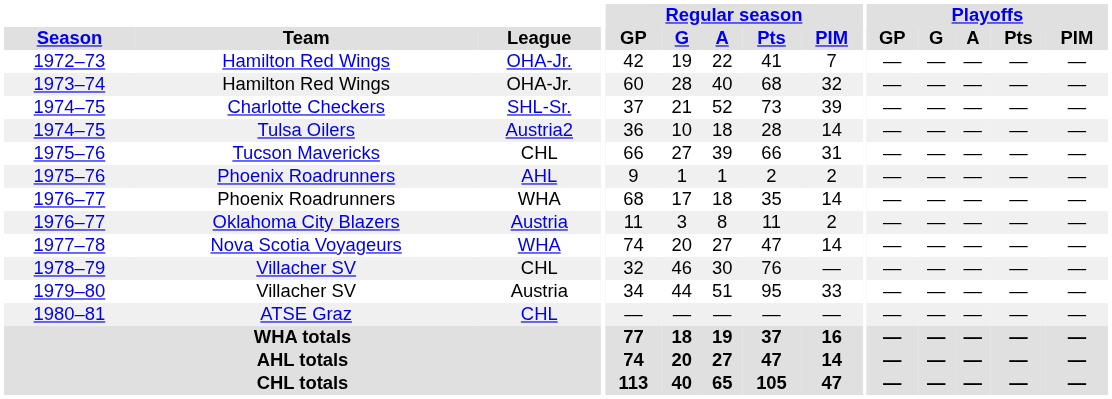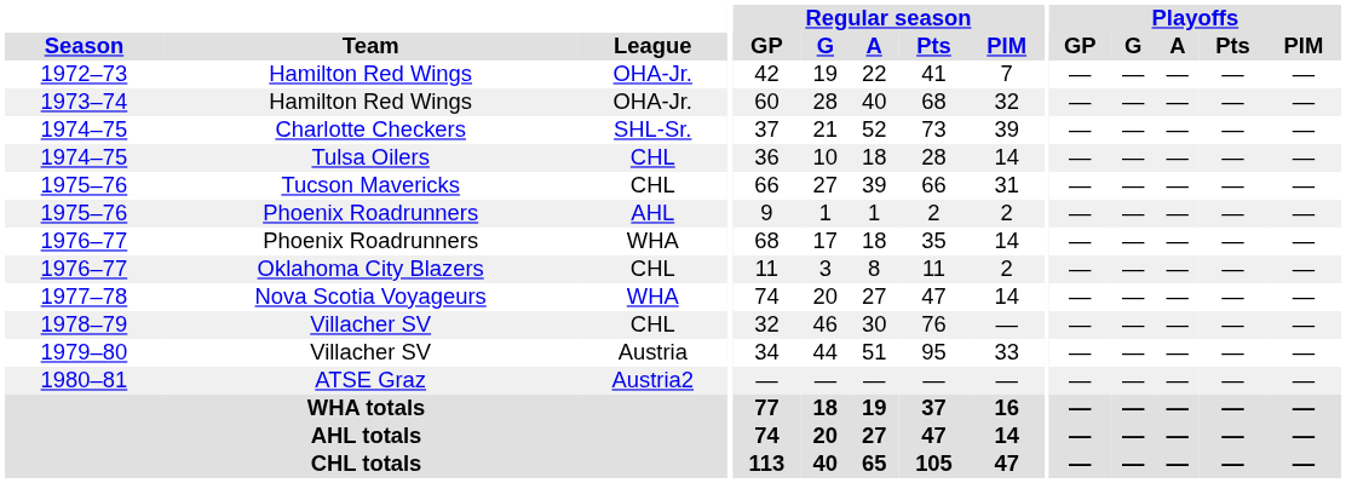1974–75 / Tulsa Oilers | League: Austria2 -> CHL
1976–77 / Oklahoma City Blazers | League: Austria -> CHL
1980–81 | League: CHL -> Austria2
